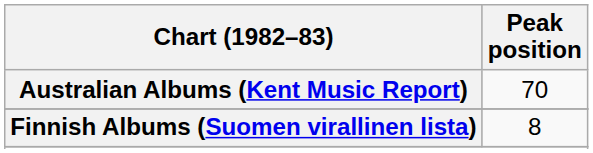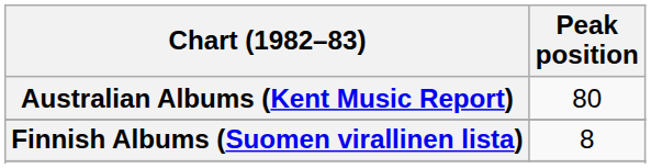Australian Albums (Kent Music Report) | Peak position: 70 -> 80
